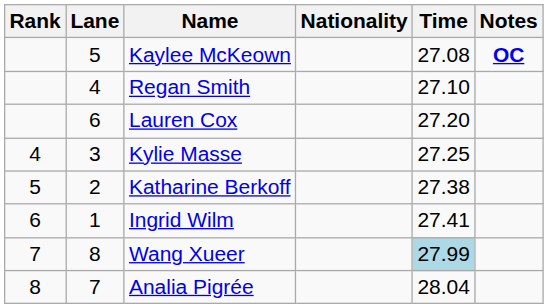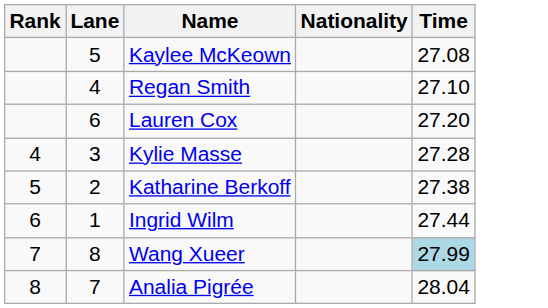- column: Notes | OC
Kylie Masse | Time: 27.25 -> 27.28
Ingrid Wilm | Time: 27.41 -> 27.44
